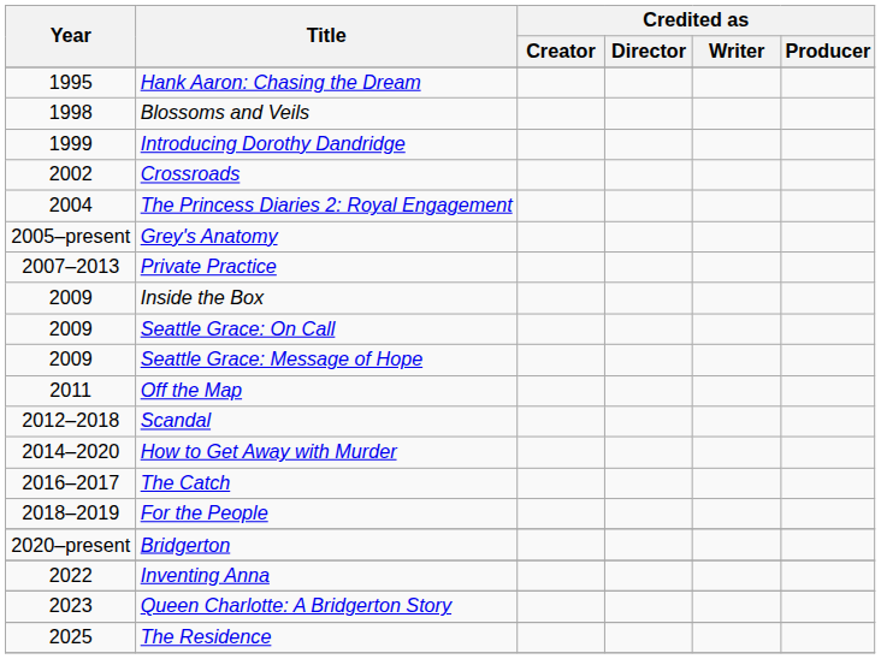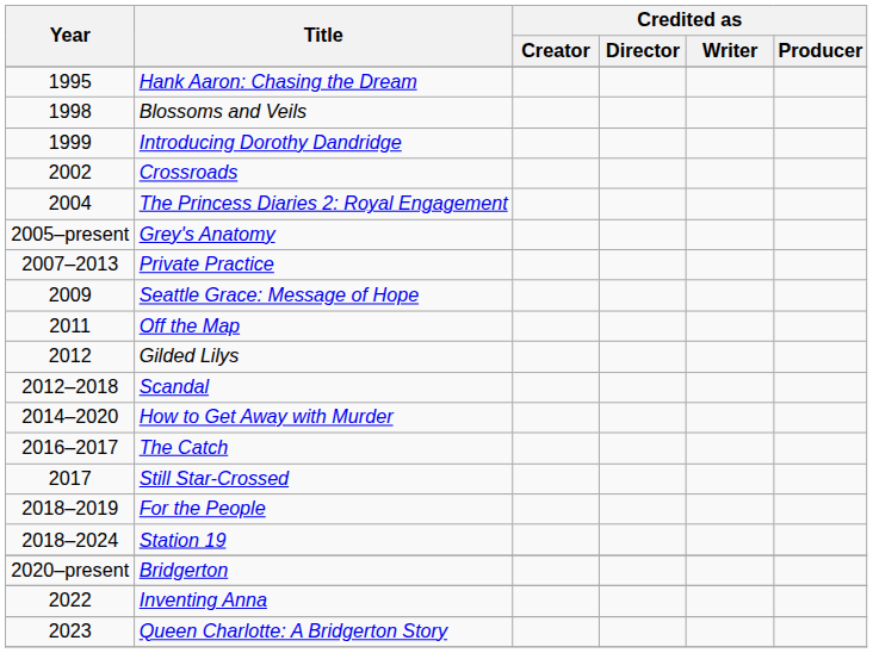- row: 2009 | Inside the Box
- row: 2009 | Seattle Grace: On Call
+ row: 2012 | Gilded Lilys
+ row: 2017 | Still Star-Crossed
+ row: 2018–2024 | Station 19
- row: 2025 | The Residence
